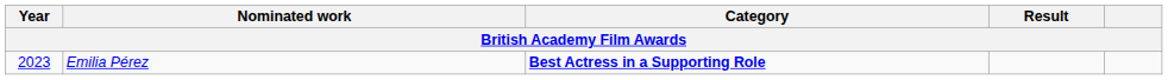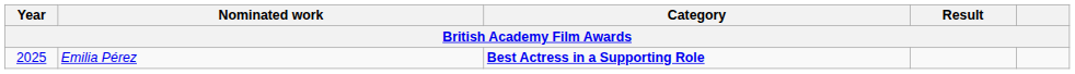Emilia Pérez | Year: 2023 -> 2025
